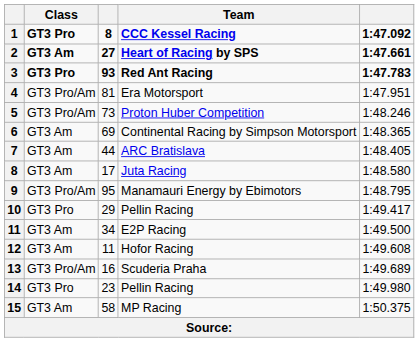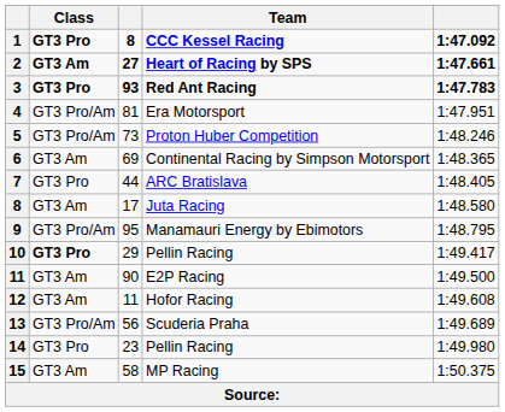ARC Bratislava | Class: GT3 Am -> GT3 Pro
10 / Pellin Racing | Class: normal -> bold
E2P Racing | column 3: 34 -> 90
Scuderia Praha | column 3: 16 -> 56
